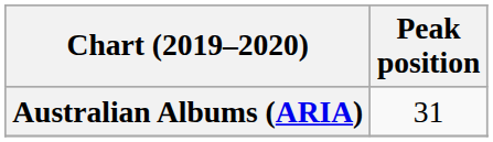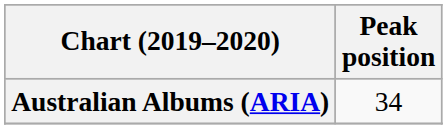Australian Albums (ARIA) | Peak position: 31 -> 34
